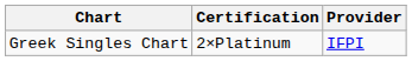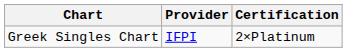columns swapped: Provider <-> Certification
